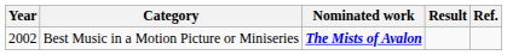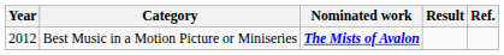Best Music in a Motion Picture or Miniseries | Year: 2002 -> 2012
